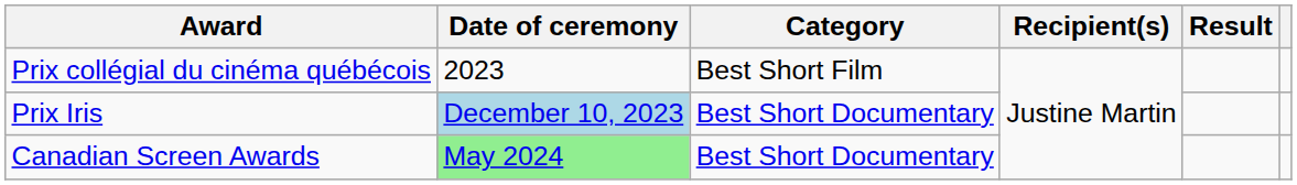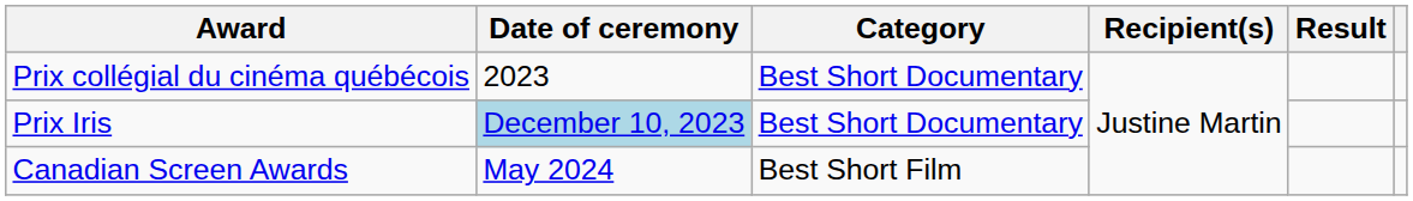Prix collégial du cinéma québécois | Category: Best Short Film -> Best Short Documentary
Canadian Screen Awards | Date of ceremony: lightgreen background -> no background
Canadian Screen Awards | Category: Best Short Documentary -> Best Short Film
